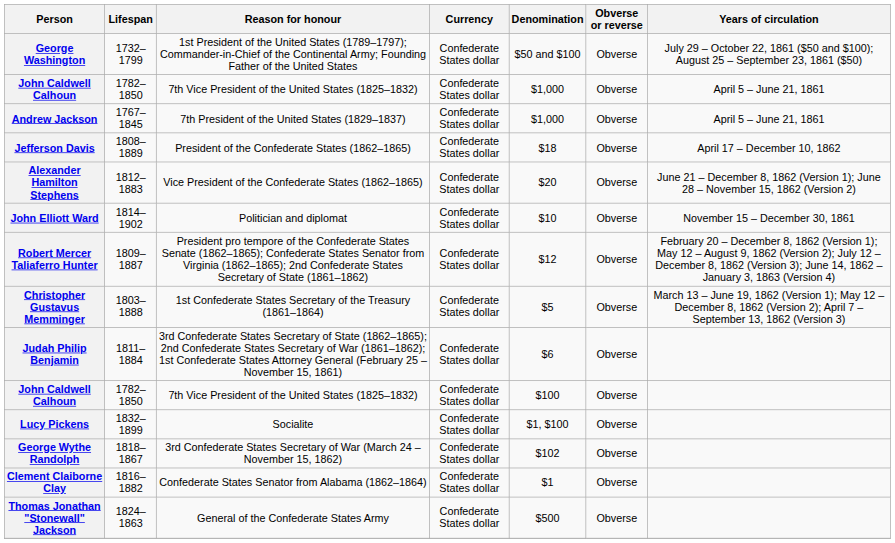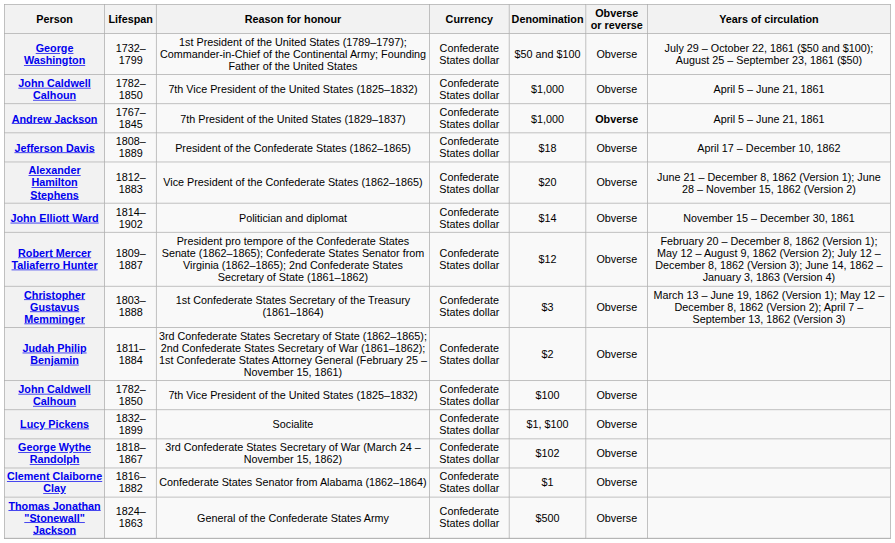Andrew Jackson | Obverse or reverse: normal -> bold
John Elliott Ward | Denomination: $10 -> $14
Christopher Gustavus Memminger | Denomination: $5 -> $3
Judah Philip Benjamin | Denomination: $6 -> $2
